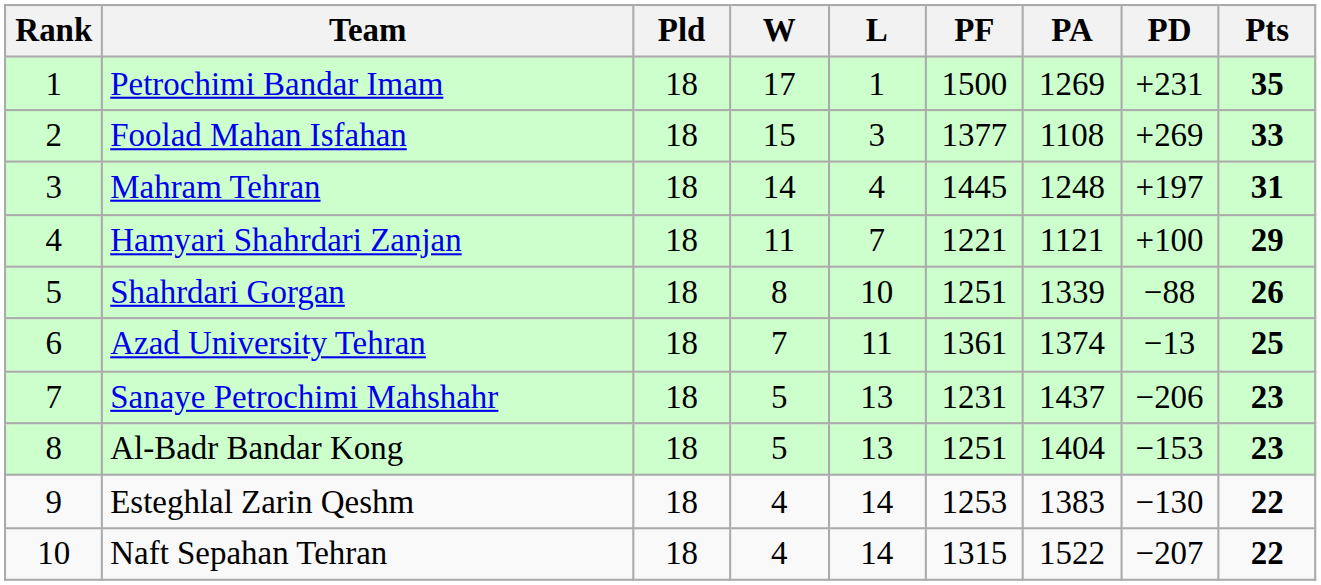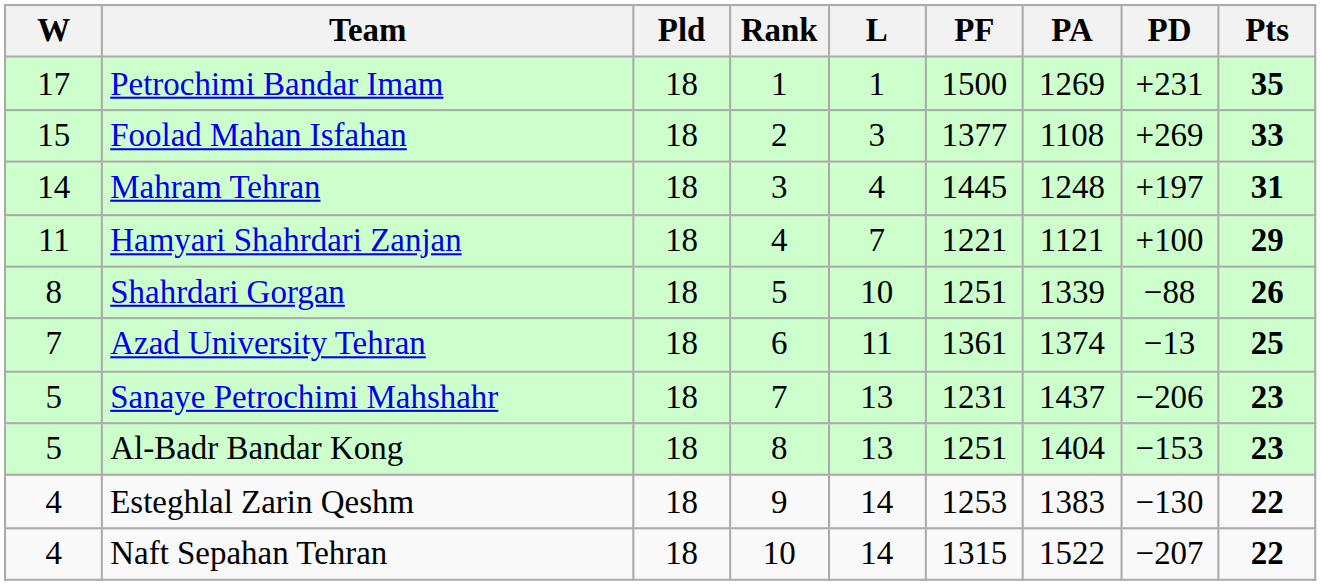columns swapped: Rank <-> W
